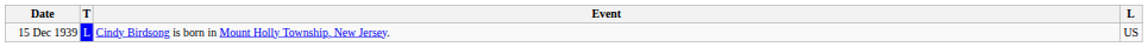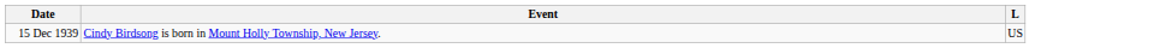- column: T | L
